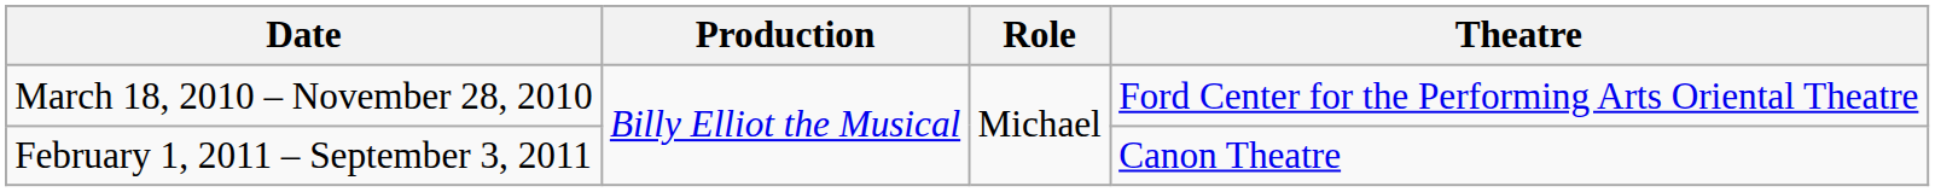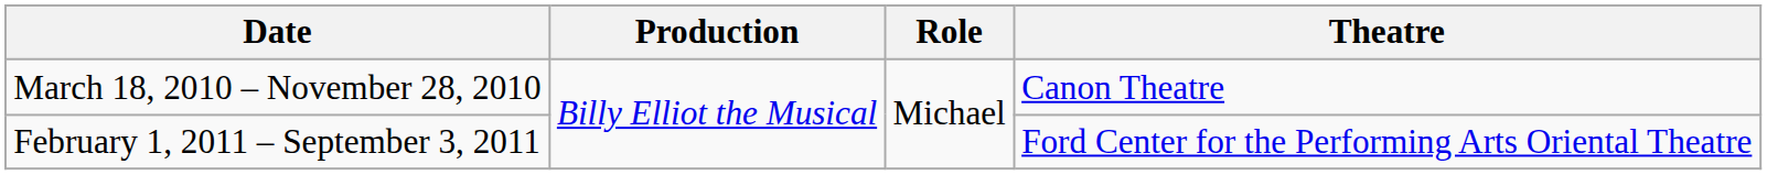March 18, 2010 – November 28, 2010 | Theatre: Ford Center for the Performing Arts Oriental Theatre -> Canon Theatre
February 1, 2011 – September 3, 2011 | Theatre: Canon Theatre -> Ford Center for the Performing Arts Oriental Theatre
